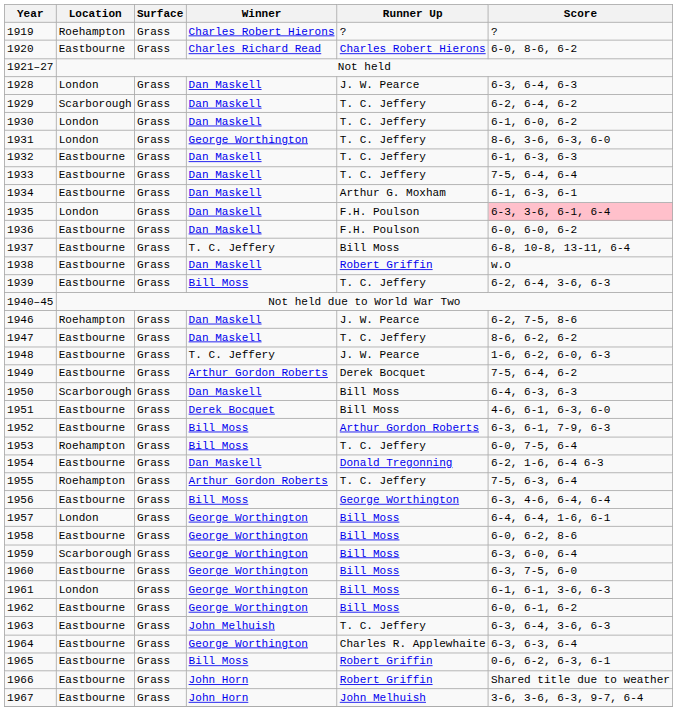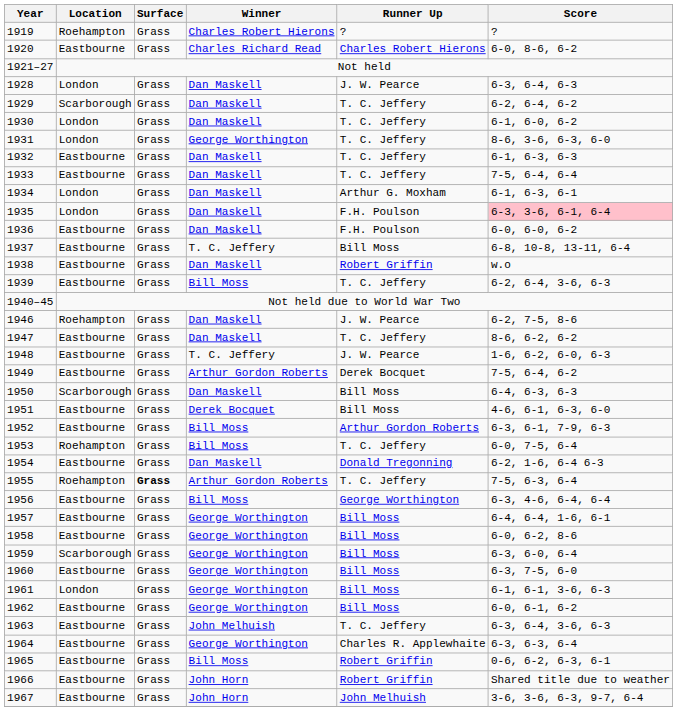1934 | Location: Eastbourne -> London
1955 | Surface: normal -> bold
1957 | Location: London -> Eastbourne
